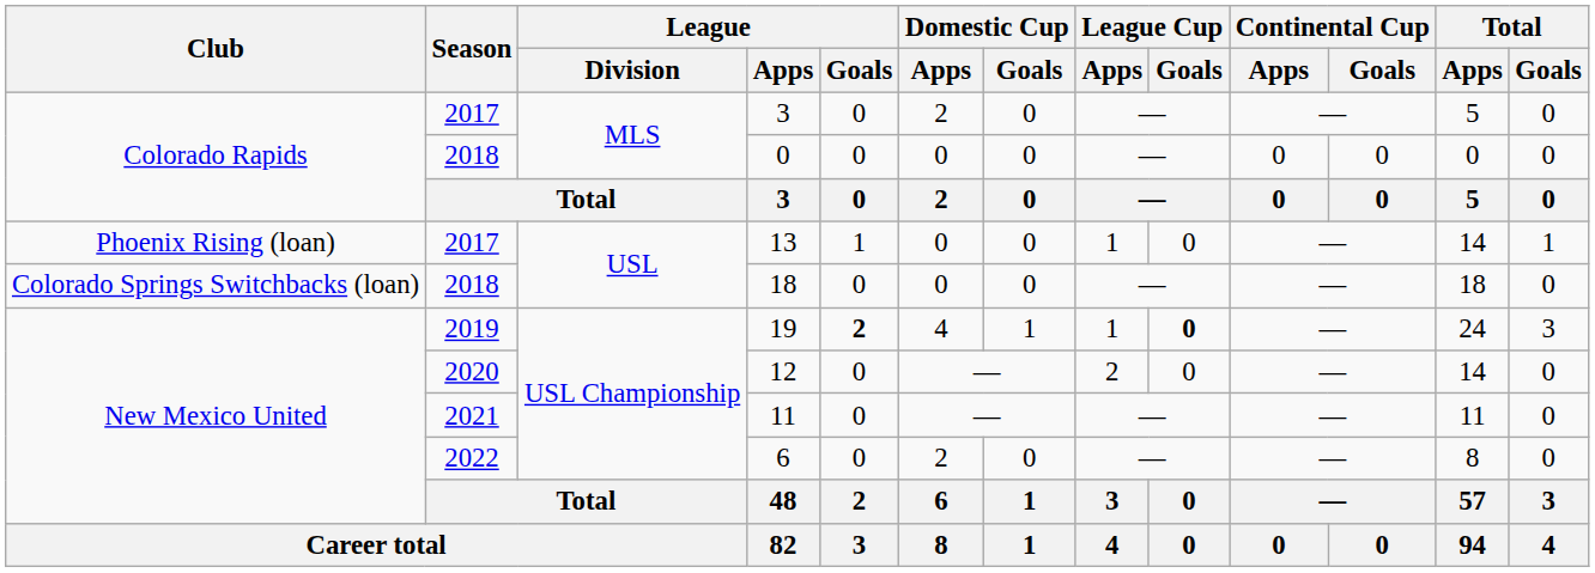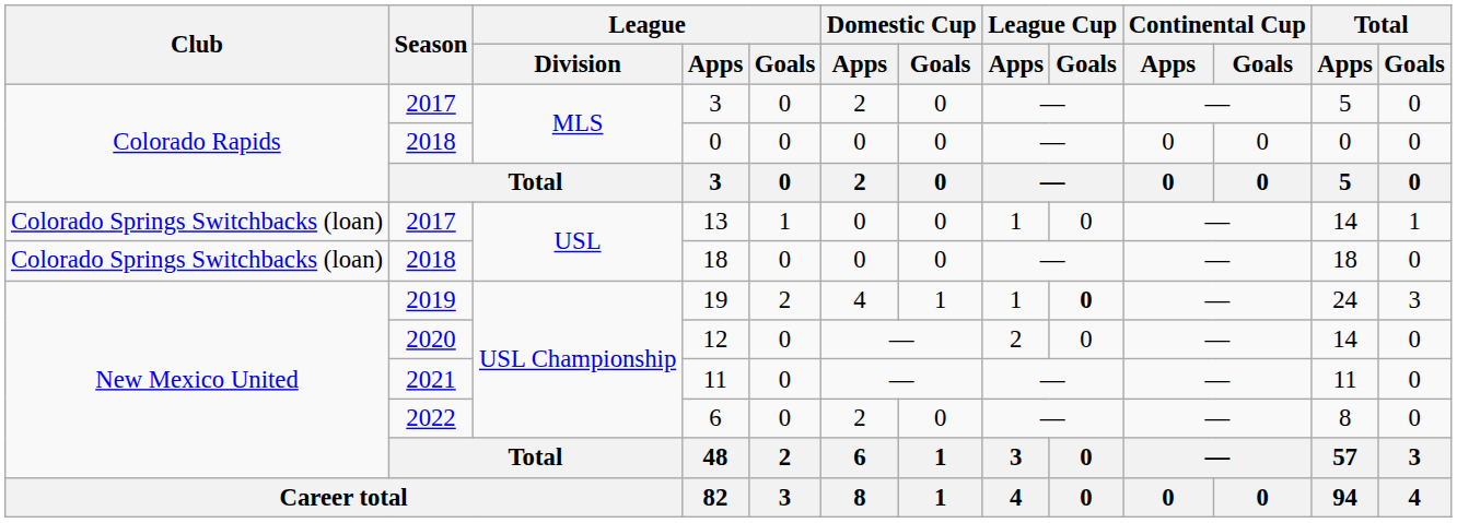13 | Club: Phoenix Rising (loan) -> Colorado Springs Switchbacks (loan)
19 | League / Goals: bold -> normal
